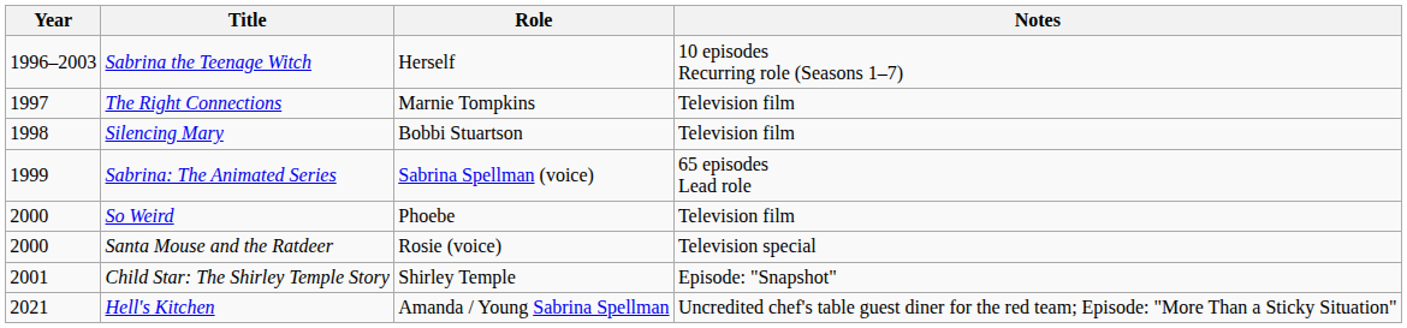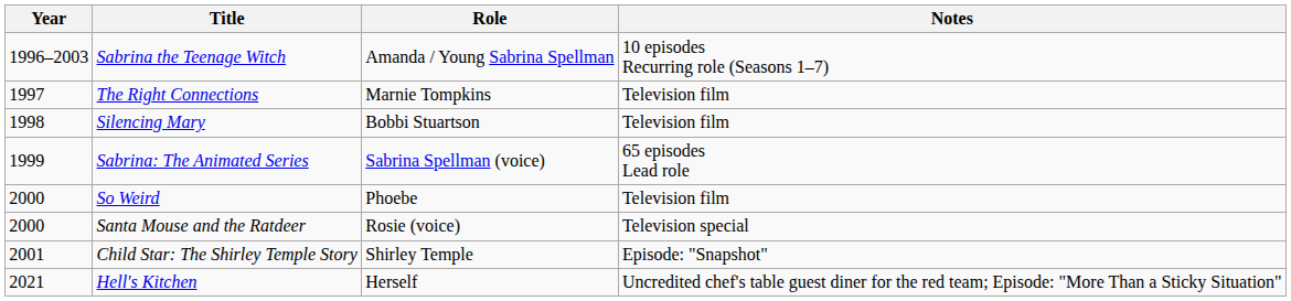Sabrina the Teenage Witch | Role: Herself -> Amanda / Young Sabrina Spellman
Hell's Kitchen | Role: Amanda / Young Sabrina Spellman -> Herself
